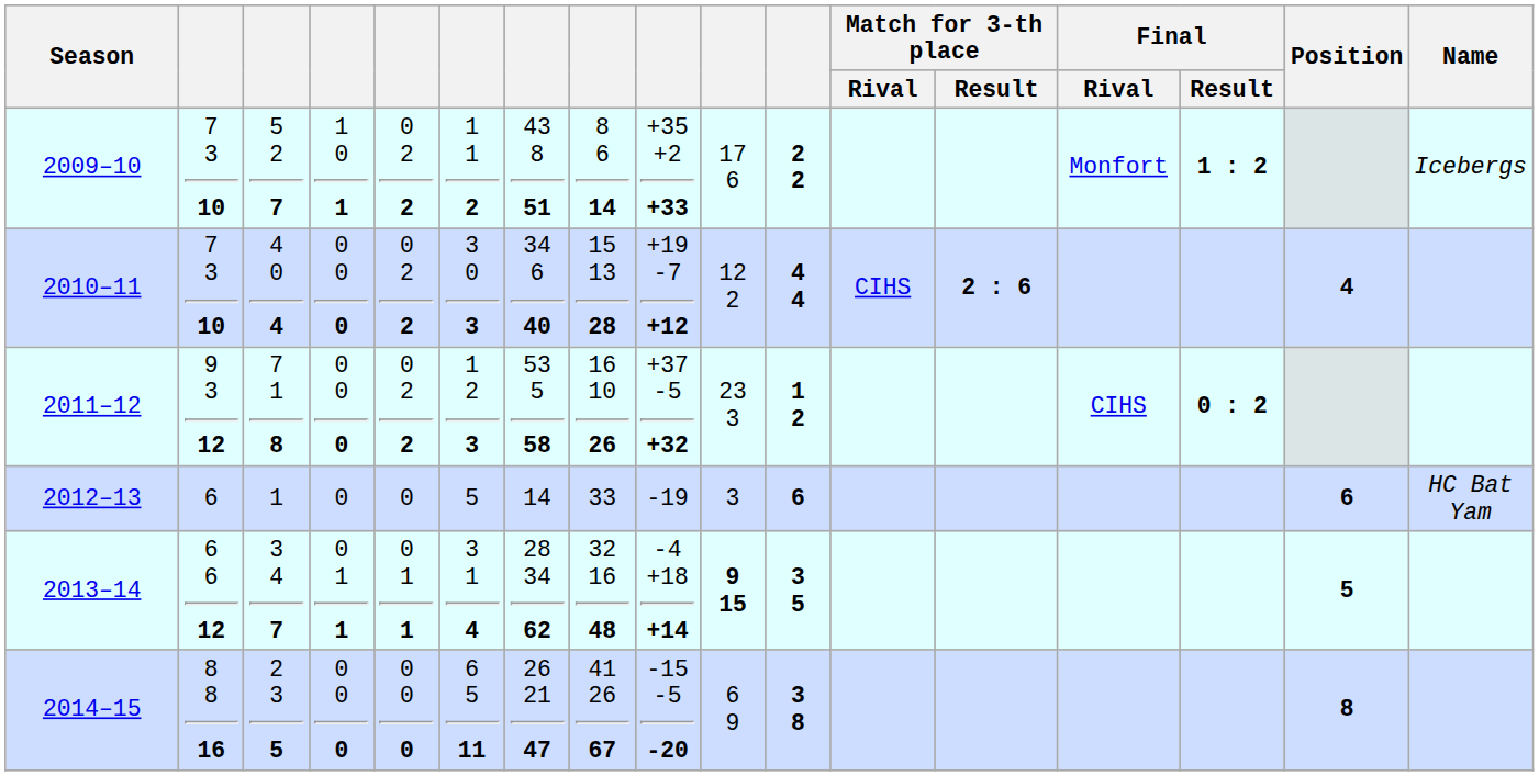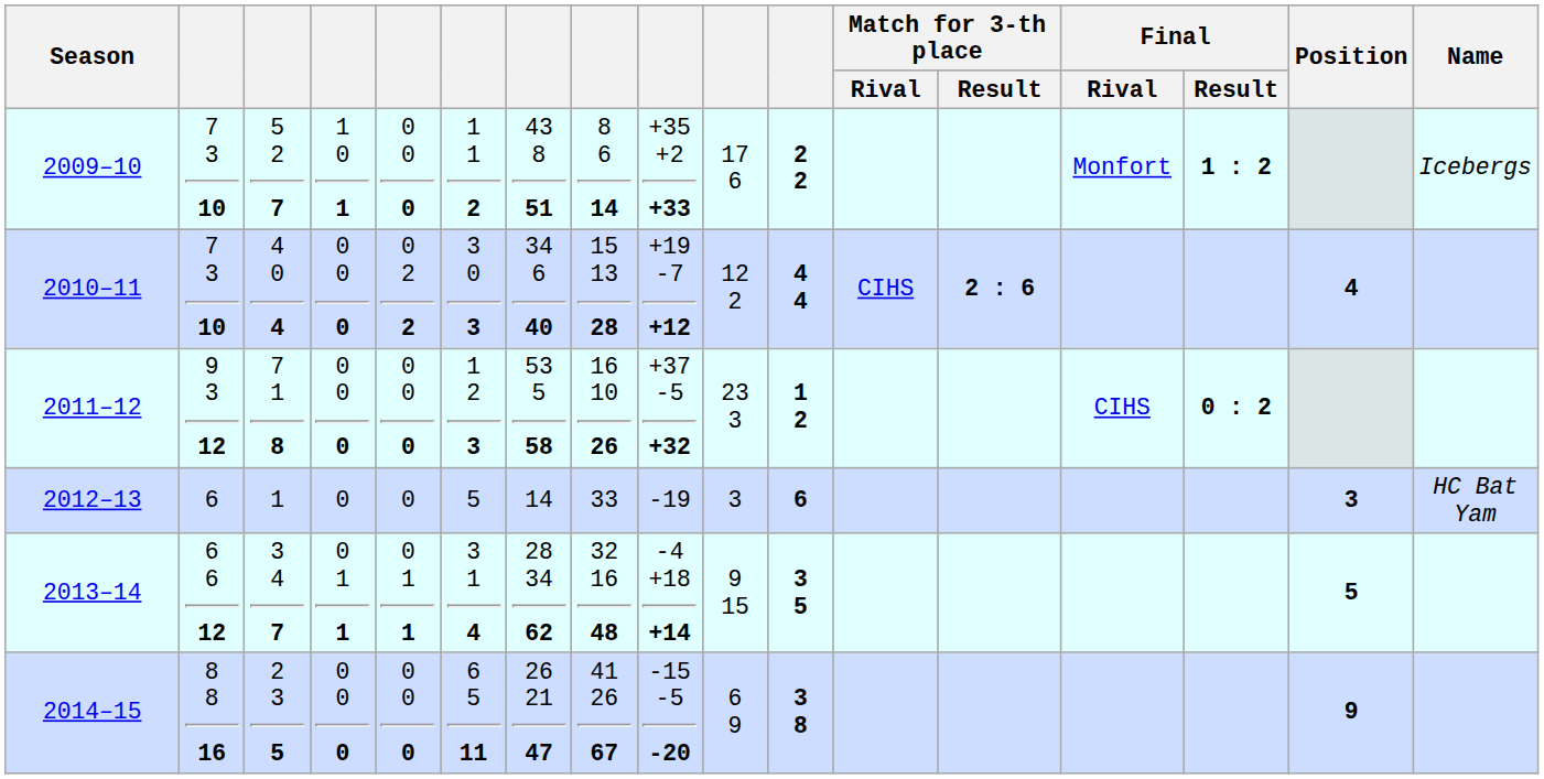2009–10 | column 5: 0 2 2 -> 0 0 0
2011–12 | column 5: 0 2 2 -> 0 0 0
2012–13 | Position: 6 -> 3
2013–14 | column 10: bold -> normal
2014–15 | Position: 8 -> 9
